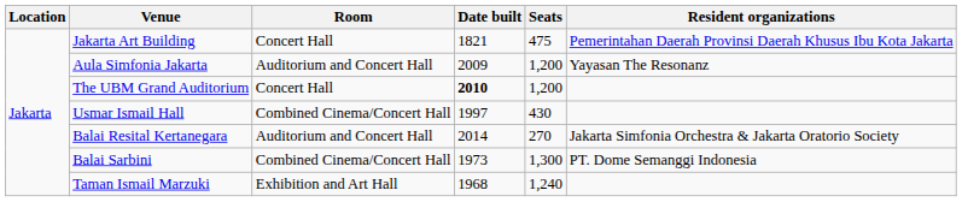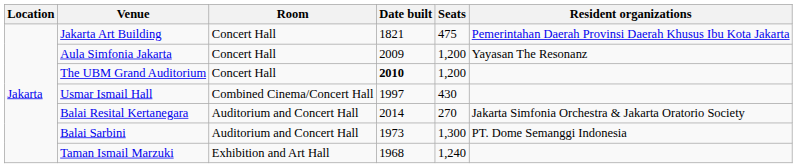Aula Simfonia Jakarta | Room: Auditorium and Concert Hall -> Concert Hall
Balai Sarbini | Room: Combined Cinema/Concert Hall -> Auditorium and Concert Hall
